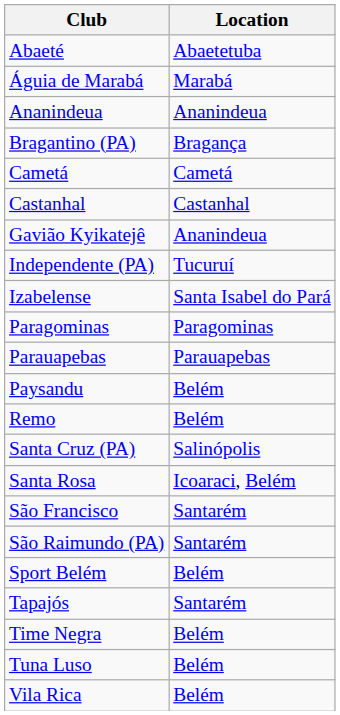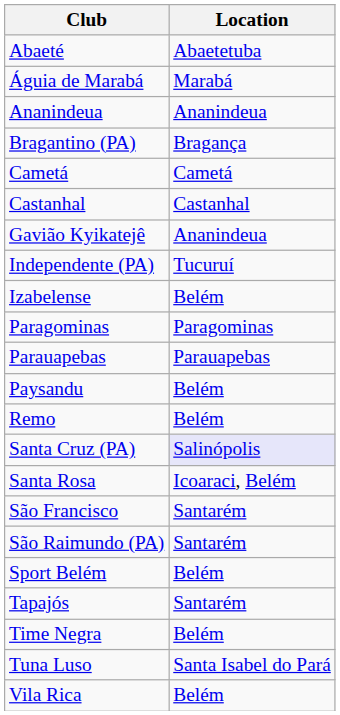Izabelense | Location: Santa Isabel do Pará -> Belém
Santa Cruz (PA) | Location: no background -> lavender background
Tuna Luso | Location: Belém -> Santa Isabel do Pará
